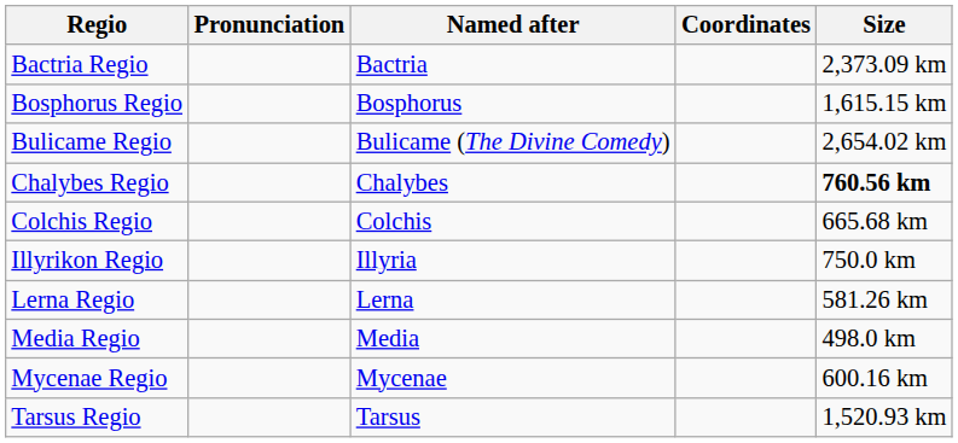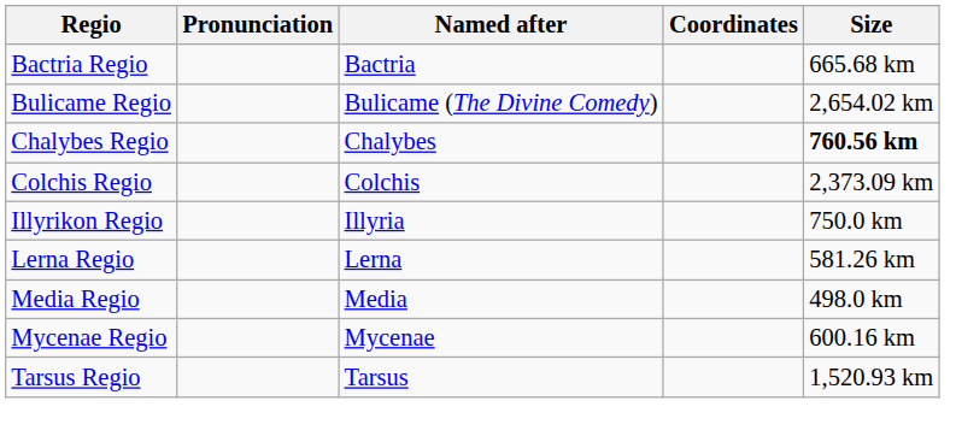Bactria Regio | Size: 2,373.09 km -> 665.68 km
- row: Bosphorus Regio | Bosphorus | 1,615.15 km
Colchis Regio | Size: 665.68 km -> 2,373.09 km
